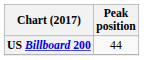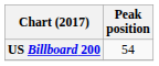US Billboard 200 | Peak position: 44 -> 54
